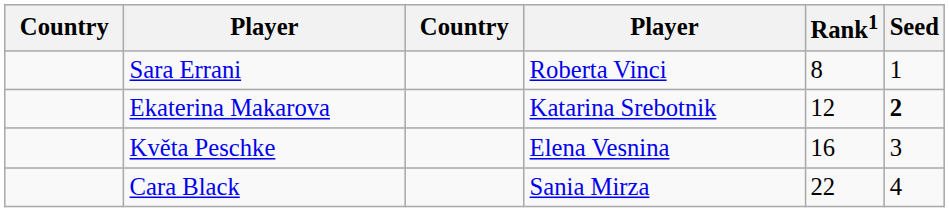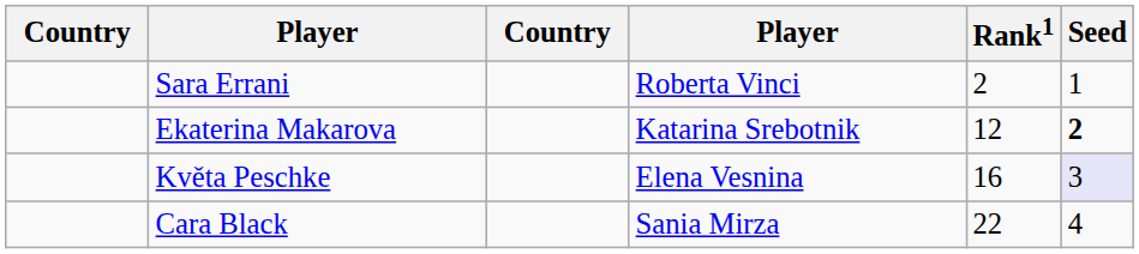Sara Errani | Rank1: 8 -> 2
Květa Peschke | Seed: no background -> lavender background
